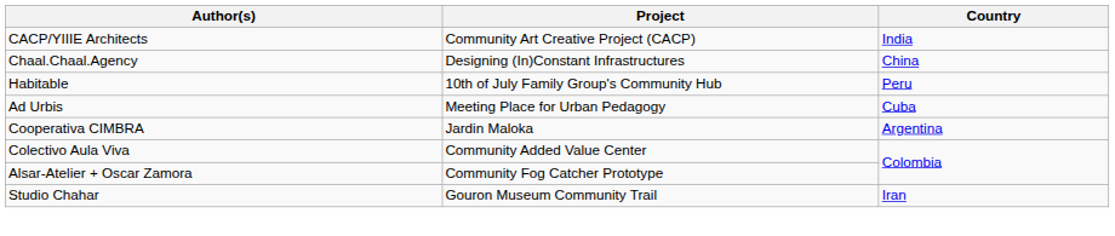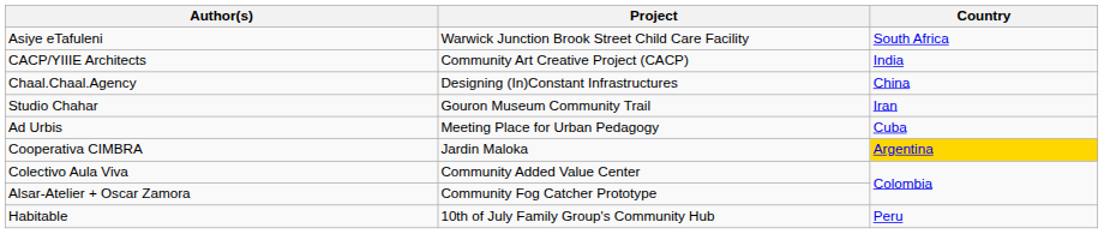+ row: Asiye eTafuleni | Warwick Junction Brook Street Child Care Facility | South Africa
rows swapped: Studio Chahar <-> Habitable
Cooperativa CIMBRA | Country: no background -> gold background
